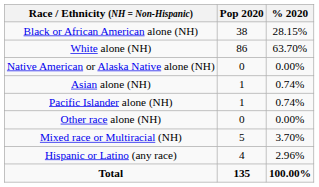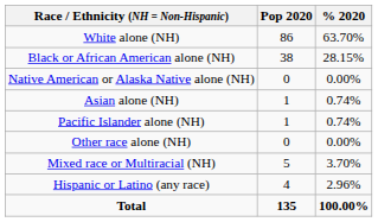rows swapped: White alone (NH) <-> Black or African American alone (NH)
